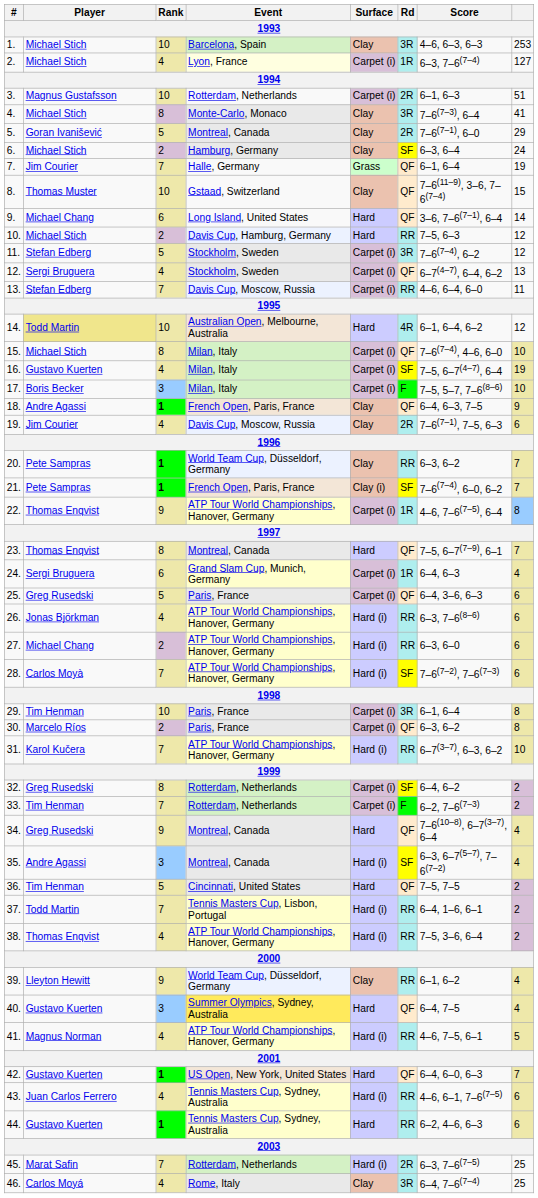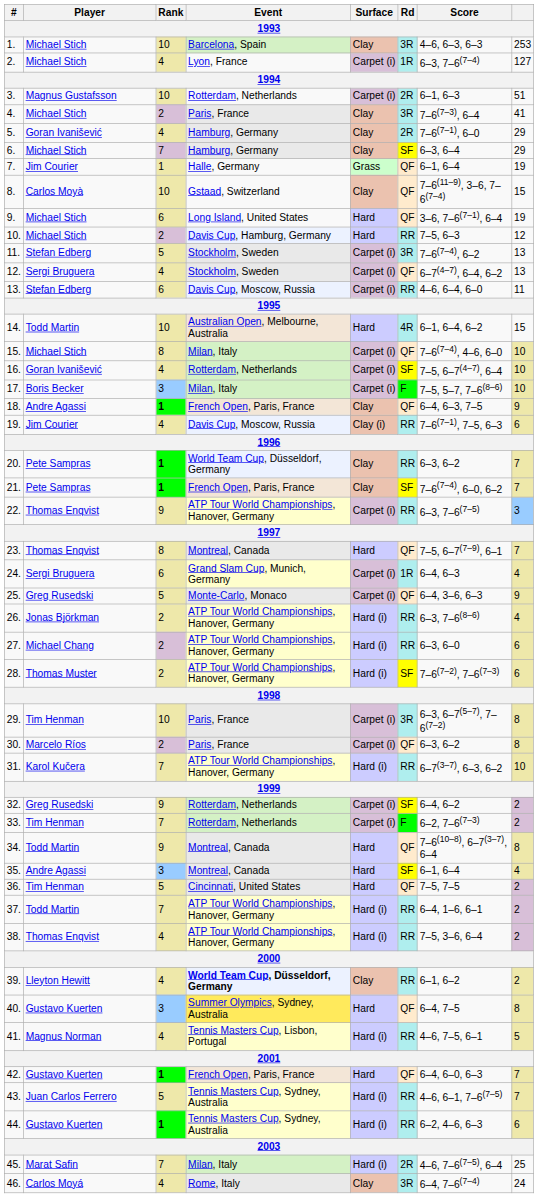2. | Event: lightyellow background -> no background
4. | Rank: 8 -> 2
4. | Event: Monte-Carlo, Monaco -> Paris, France
5. | Rank: 5 -> 4
5. | Event: Montreal, Canada -> Hamburg, Germany
6. | Rank: 2 -> 7
6. | column 8: 24 -> 29
7. | Rank: 7 -> 1
8. | Player: Thomas Muster -> Carlos Moyà
9. | Player: Michael Chang -> Michael Stich
9. | column 8: 14 -> 19
11. | column 8: 12 -> 13
13. | Rank: 7 -> 6
14. | Player: khaki background -> no background
14. | column 8: 12 -> 15
16. | Player: Gustavo Kuerten -> Goran Ivanišević
16. | Event: Milan, Italy -> Rotterdam, Netherlands
16. | column 8: 19 -> 10
19. | Surface: Clay -> Clay (i)
19. | Rd: 2R -> RR
21. | Surface: Clay (i) -> Clay
22. | Rd: 1R -> RR
22. | Score: 4–6, 7–6(7–5), 6–4 -> 6–3, 7–6(7–5)
22. | column 8: 8 -> 3
25. | Event: Paris, France -> Monte-Carlo, Monaco
25. | column 8: 6 -> 9
26. | Rank: 4 -> 2
26. | column 8: 6 -> 4
28. | Player: Carlos Moyà -> Thomas Muster
28. | Rank: 7 -> 2
29. | Score: 6–1, 6–4 -> 6–3, 6–7(5–7), 7–6(7–2)
32. | Rank: 8 -> 9
34. | Player: Greg Rusedski -> Todd Martin
34. | column 8: 4 -> 8
35. | Surface: Hard (i) -> Hard
35. | Score: 6–3, 6–7(5–7), 7–6(7–2) -> 6–1, 6–4
37. | Event: Tennis Masters Cup, Lisbon, Portugal -> ATP Tour World Championships, Hanover, Germany
39. | Rank: 9 -> 4
39. | Event: normal -> bold
39. | column 8: 4 -> 2
40. | column 8: 4 -> 8
41. | Event: ATP Tour World Championships, Hanover, Germany -> Tennis Masters Cup, Lisbon, Portugal
42. | Event: US Open, New York, United States -> French Open, Paris, France
43. | Rank: 4 -> 5
43. | column 8: 6 -> 7
44. | Surface: Hard -> Hard (i)
45. | Event: Rotterdam, Netherlands -> Milan, Italy
45. | Score: 6–3, 7–6(7–5) -> 4–6, 7–6(7–5), 6–4
46. | column 8: 25 -> 24
